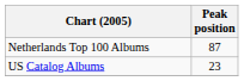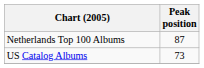US Catalog Albums | Peak position: 23 -> 73
